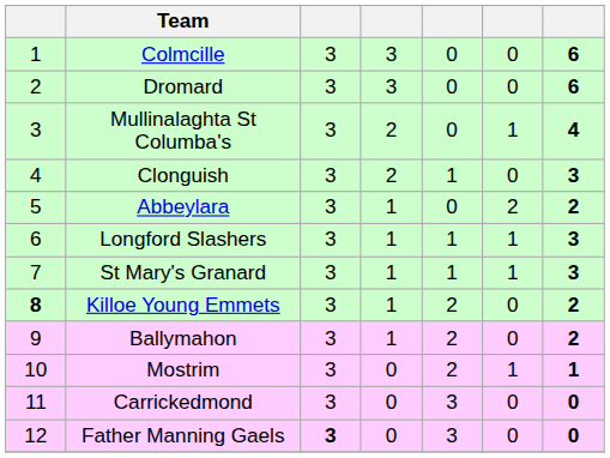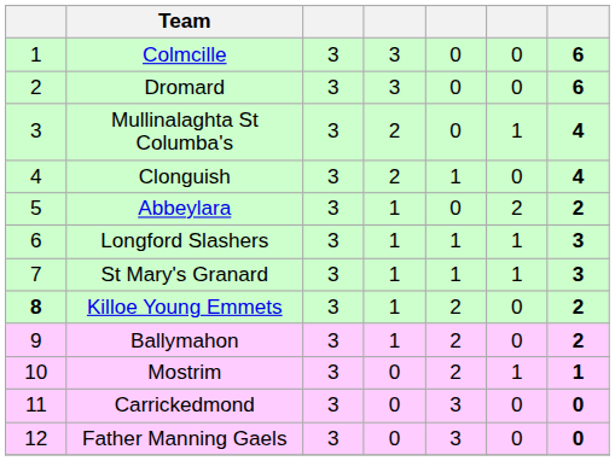Clonguish | column 7: 3 -> 4
Father Manning Gaels | column 3: bold -> normal
